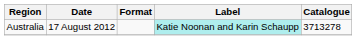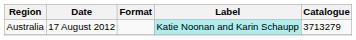Australia | Catalogue: 3713278 -> 3713279
